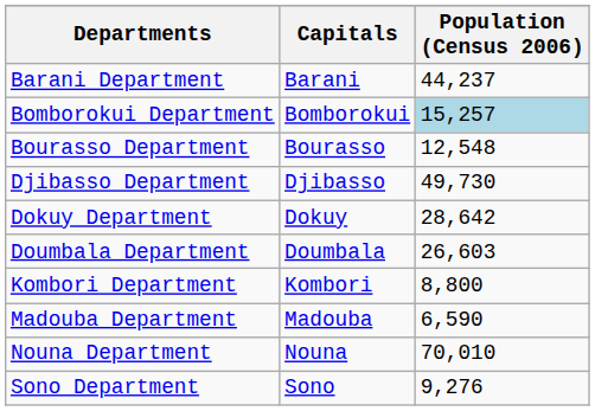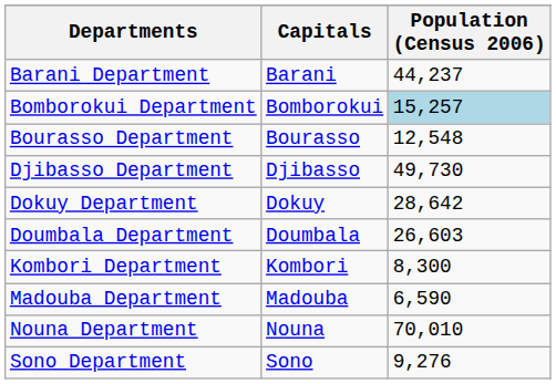Kombori Department | Population (Census 2006): 8,800 -> 8,300
